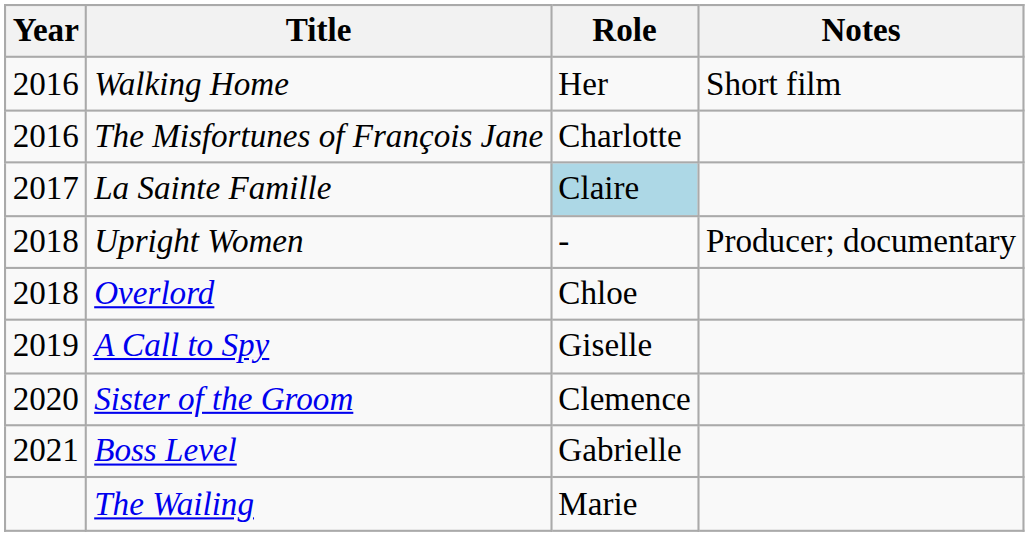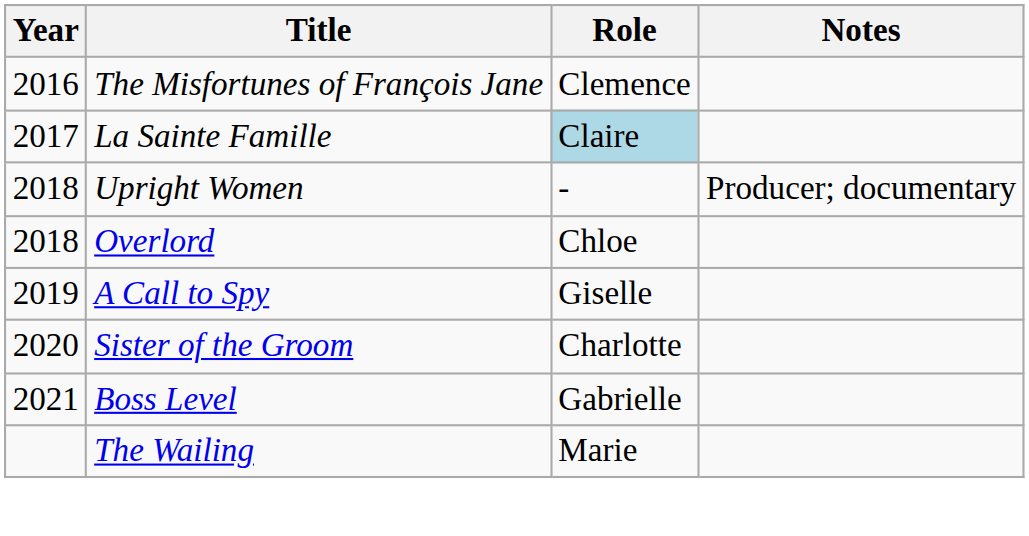- row: 2016 | Walking Home | Her | Short film
The Misfortunes of François Jane | Role: Charlotte -> Clemence
Sister of the Groom | Role: Clemence -> Charlotte
